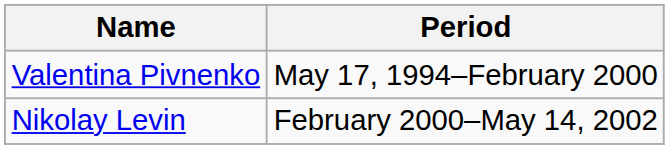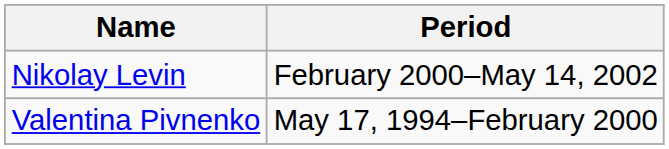rows swapped: Valentina Pivnenko <-> Nikolay Levin
